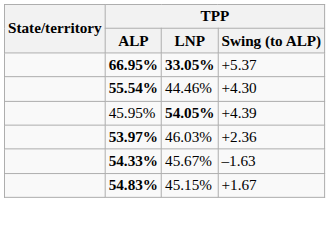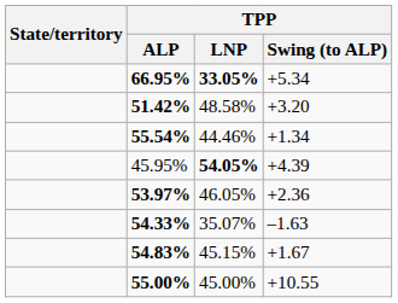66.95% | TPP / Swing (to ALP): +5.37 -> +5.34
+ row: 51.42% | 48.58% | +3.20
55.54% | TPP / Swing (to ALP): +4.30 -> +1.34
53.97% | TPP / LNP: 46.03% -> 46.05%
54.33% | TPP / LNP: 45.67% -> 35.07%
+ row: 55.00% | 45.00% | +10.55
